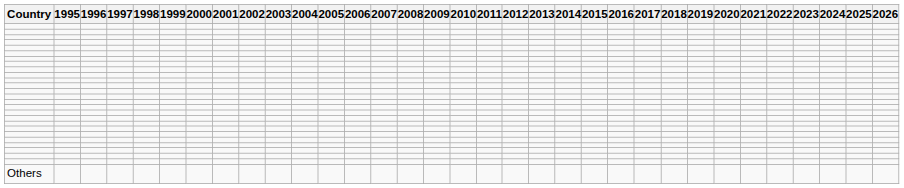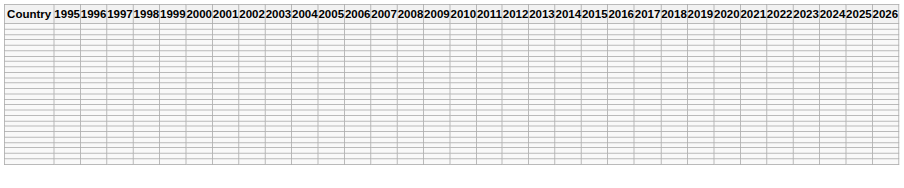- row: Others
